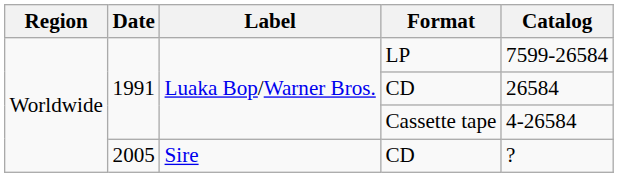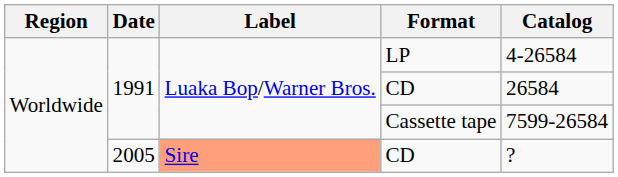LP | Catalog: 7599-26584 -> 4-26584
Cassette tape | Catalog: 4-26584 -> 7599-26584
2005 / CD | Label: no background -> lightsalmon background
